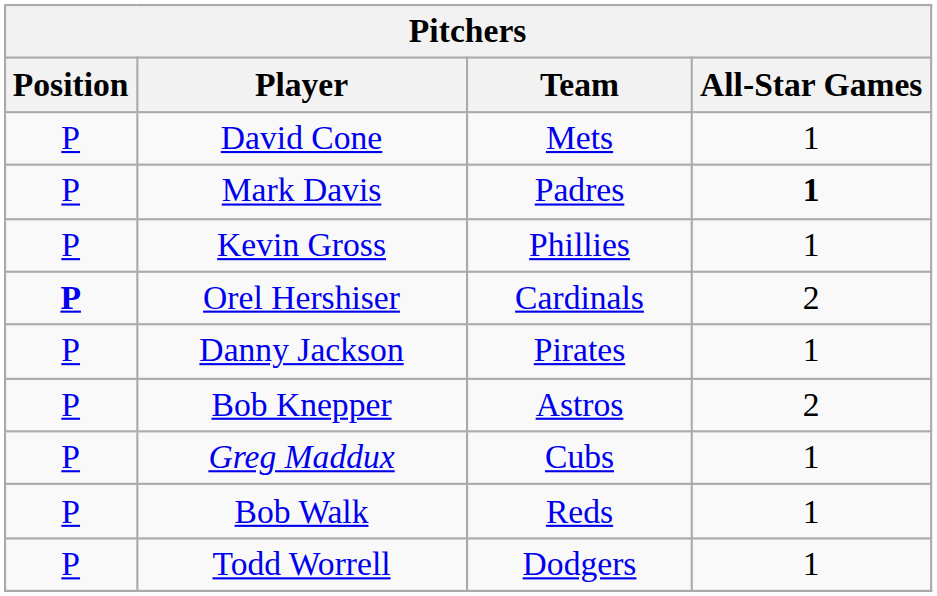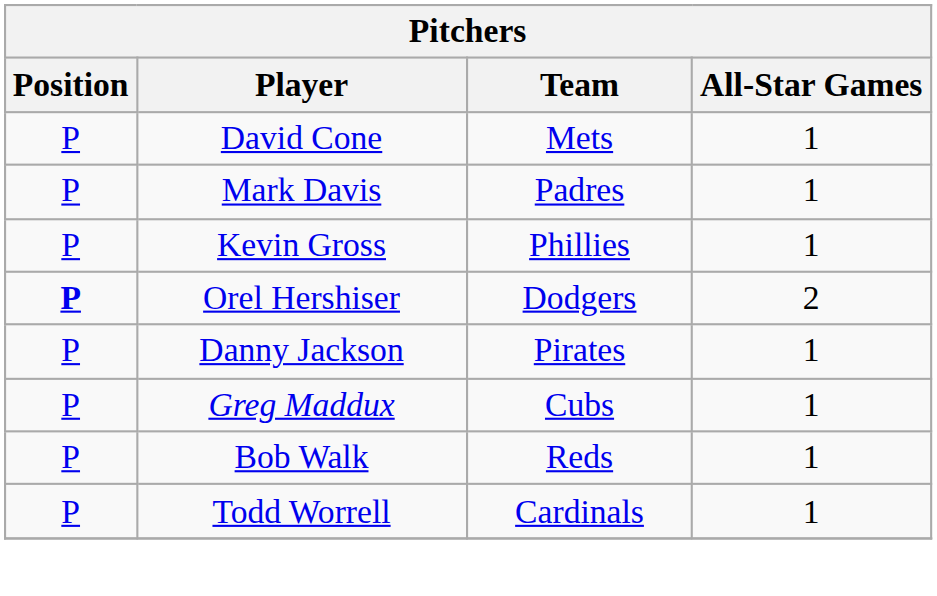Mark Davis | All-Star Games: bold -> normal
Orel Hershiser | Team: Cardinals -> Dodgers
- row: P | Bob Knepper | Astros | 2
Todd Worrell | Team: Dodgers -> Cardinals
